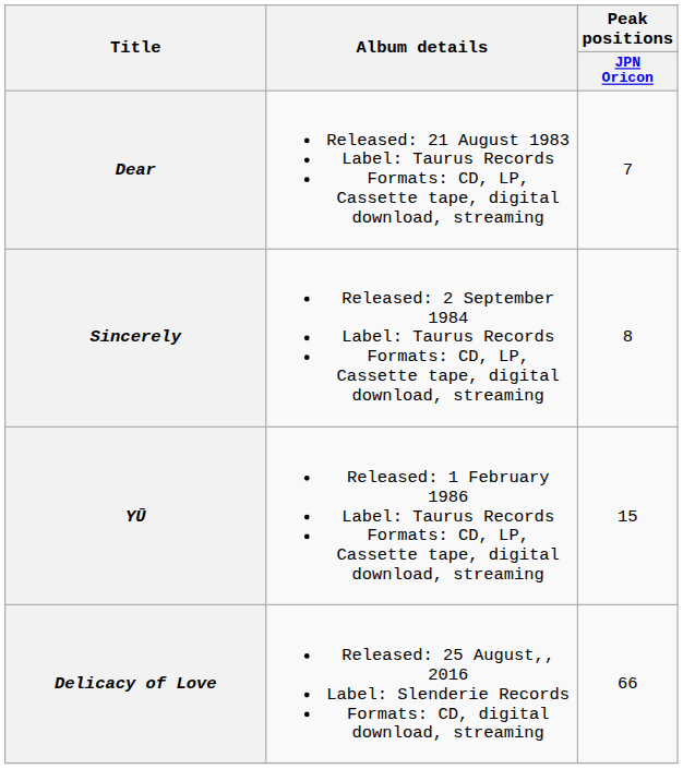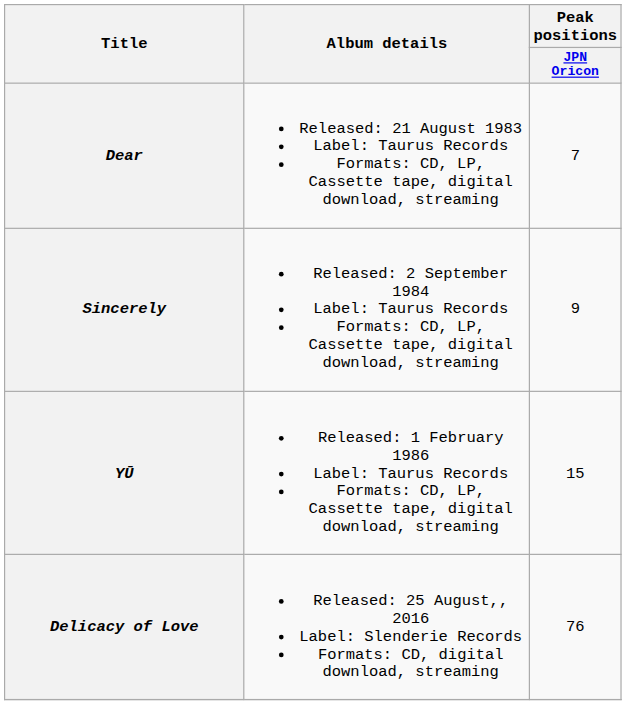Sincerely | Peak positions / JPN Oricon: 8 -> 9
Delicacy of Love | Peak positions / JPN Oricon: 66 -> 76
